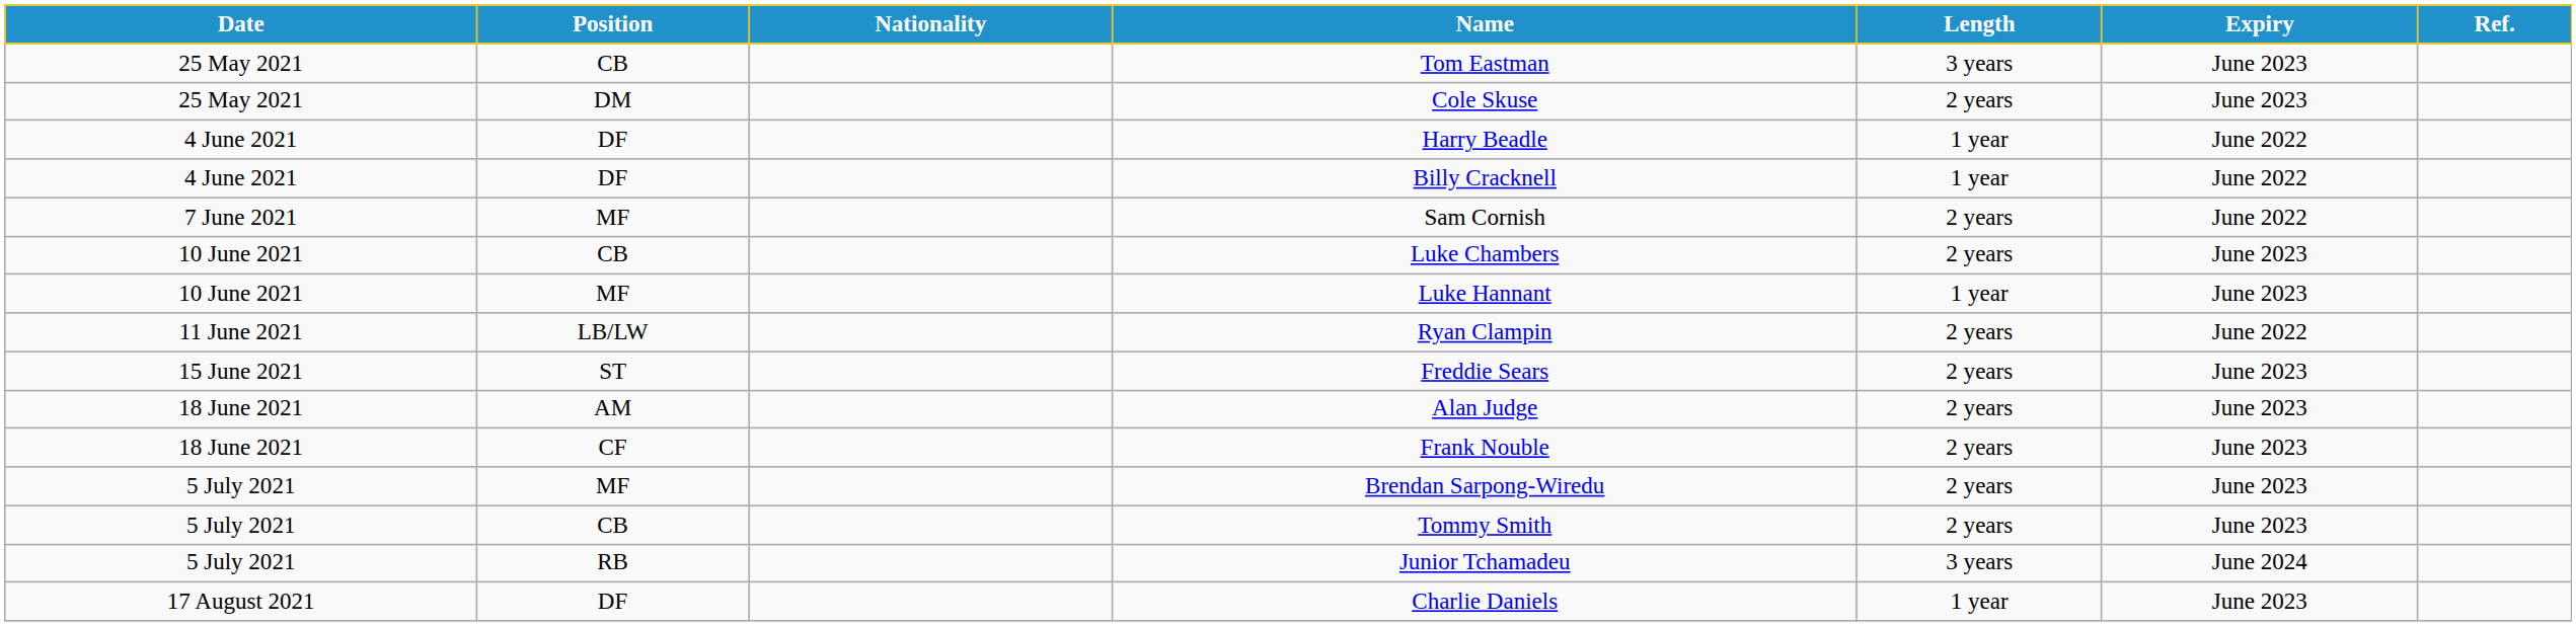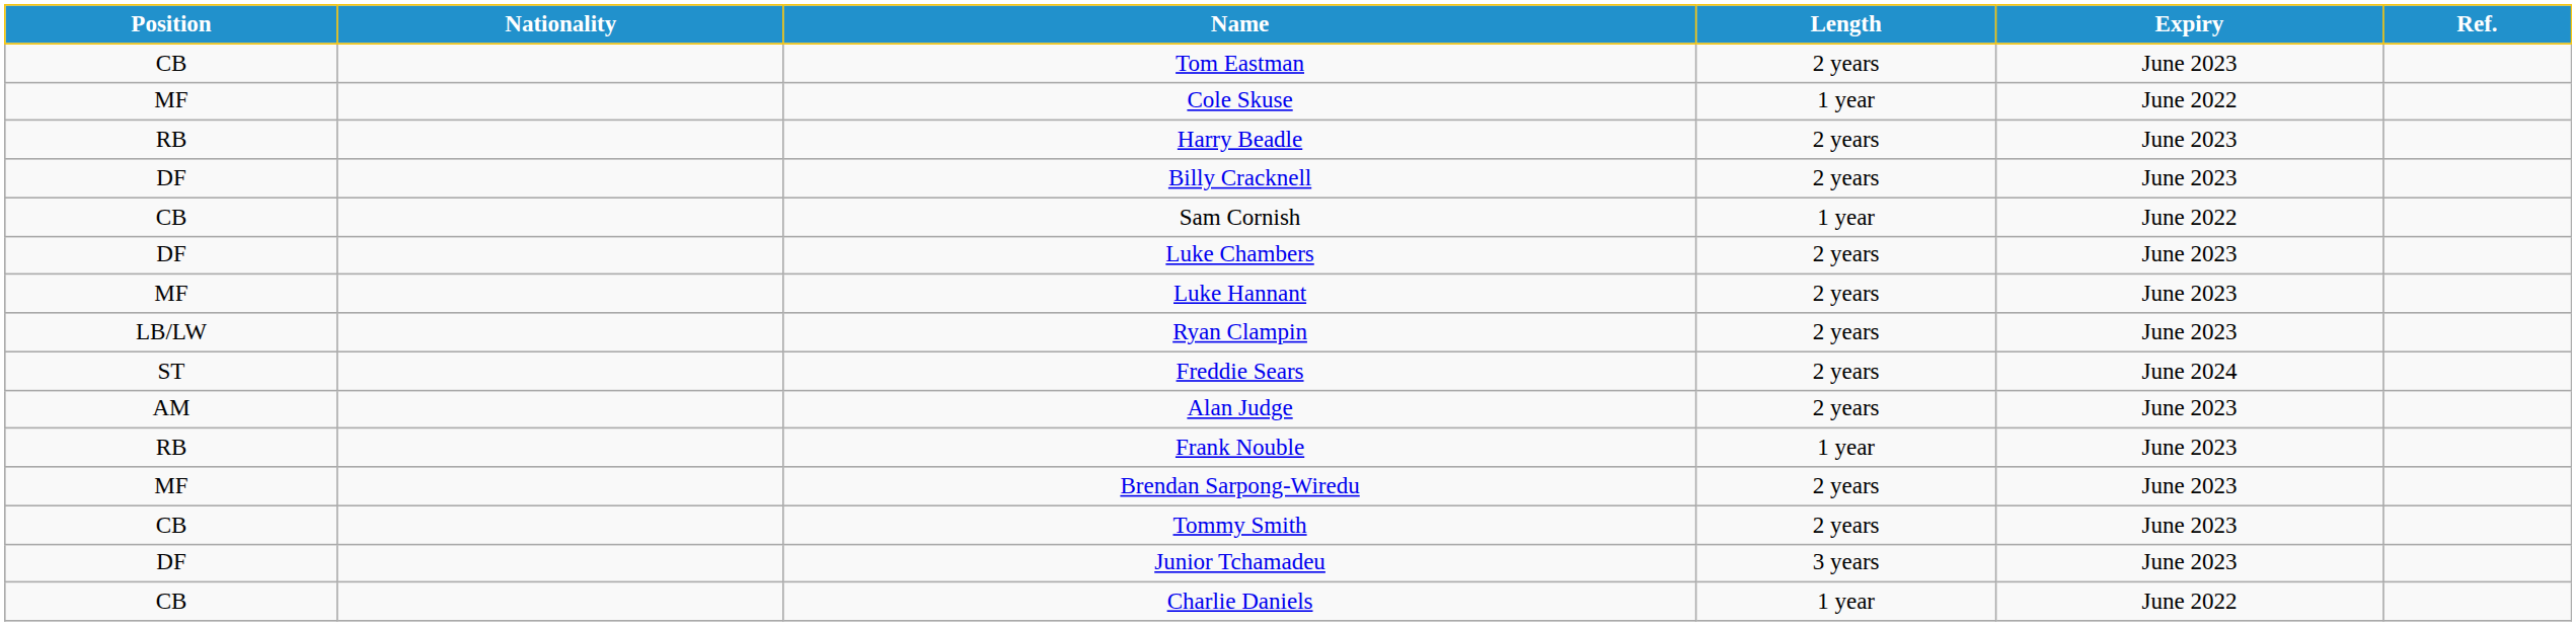- column: Date | 25 May 2021 | 25 May 2021 | 4 June 2021 | 4 June 2021 | 7 June 2021 | 10 June 2021 | 10 June 2021 | 11 June 2021 | 15 June 2021 | 18 June 2021 | 18 June 2021 | 5 July 2021 | 5 July 2021 | 5 July 2021 | 17 August 2021
Tom Eastman | Length: 3 years -> 2 years
Cole Skuse | Position: DM -> MF
Cole Skuse | Length: 2 years -> 1 year
Cole Skuse | Expiry: June 2023 -> June 2022
Harry Beadle | Position: DF -> RB
Harry Beadle | Length: 1 year -> 2 years
Harry Beadle | Expiry: June 2022 -> June 2023
Billy Cracknell | Length: 1 year -> 2 years
Billy Cracknell | Expiry: June 2022 -> June 2023
Sam Cornish | Position: MF -> CB
Sam Cornish | Length: 2 years -> 1 year
Luke Chambers | Position: CB -> DF
Luke Hannant | Length: 1 year -> 2 years
Ryan Clampin | Expiry: June 2022 -> June 2023
Freddie Sears | Expiry: June 2023 -> June 2024
Frank Nouble | Position: CF -> RB
Frank Nouble | Length: 2 years -> 1 year
Junior Tchamadeu | Position: RB -> DF
Junior Tchamadeu | Expiry: June 2024 -> June 2023
Charlie Daniels | Position: DF -> CB
Charlie Daniels | Expiry: June 2023 -> June 2022
